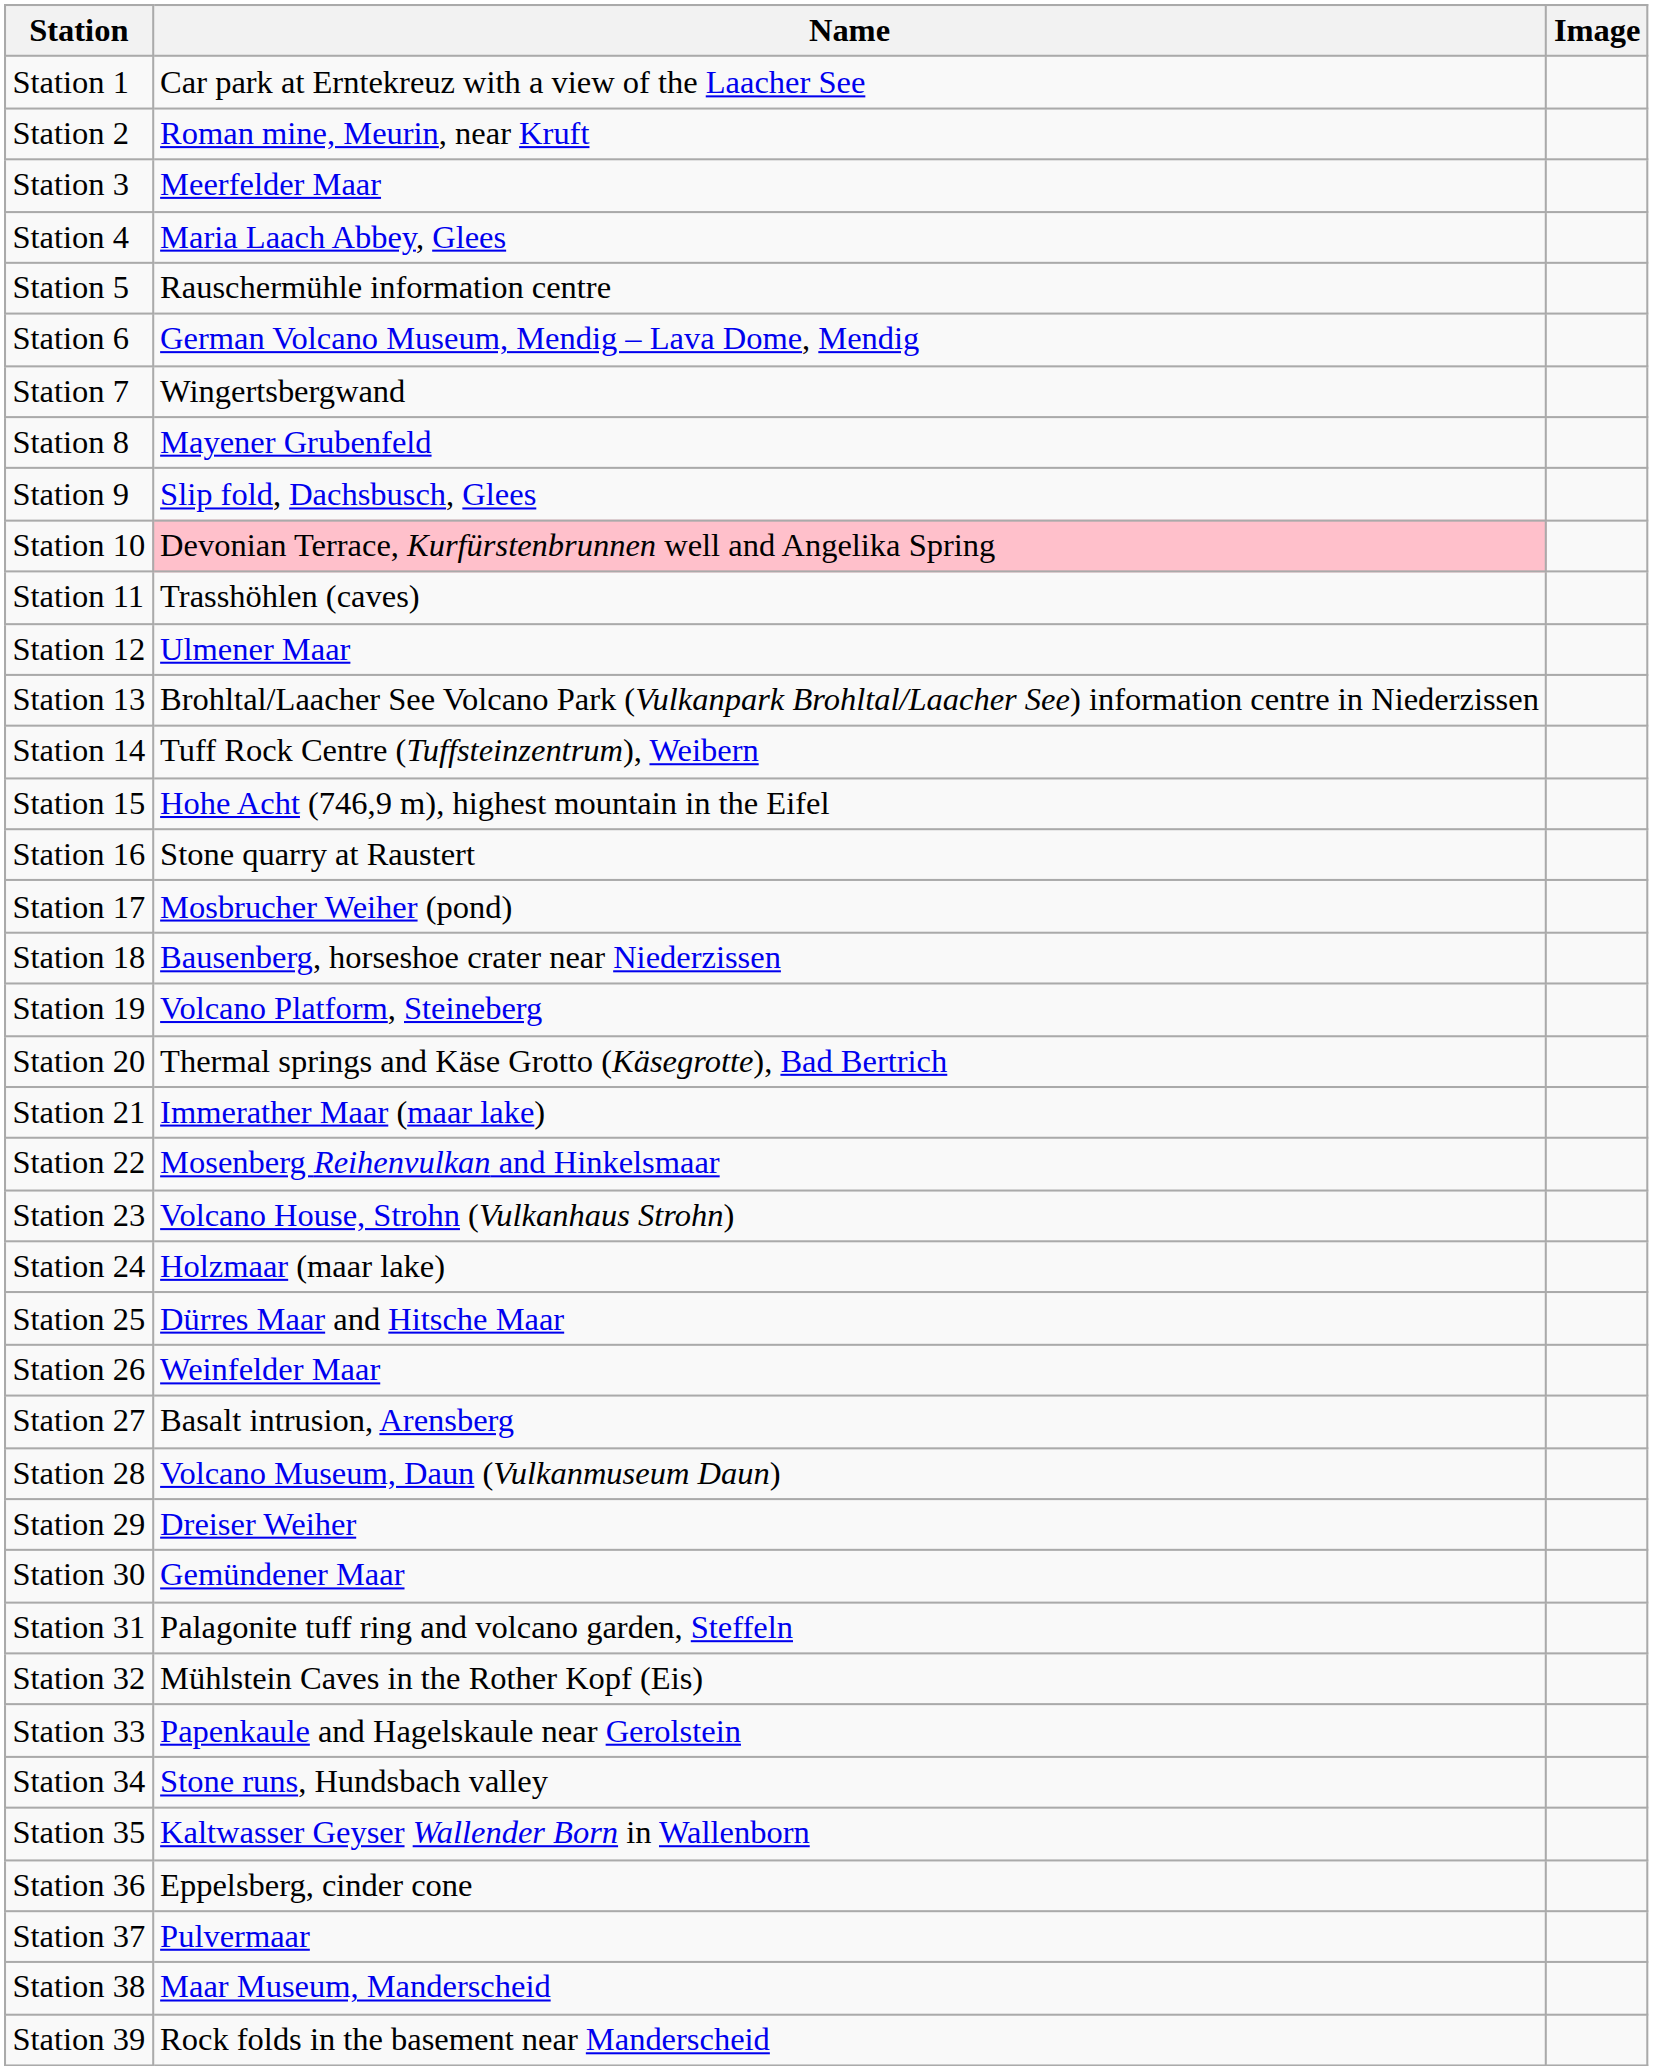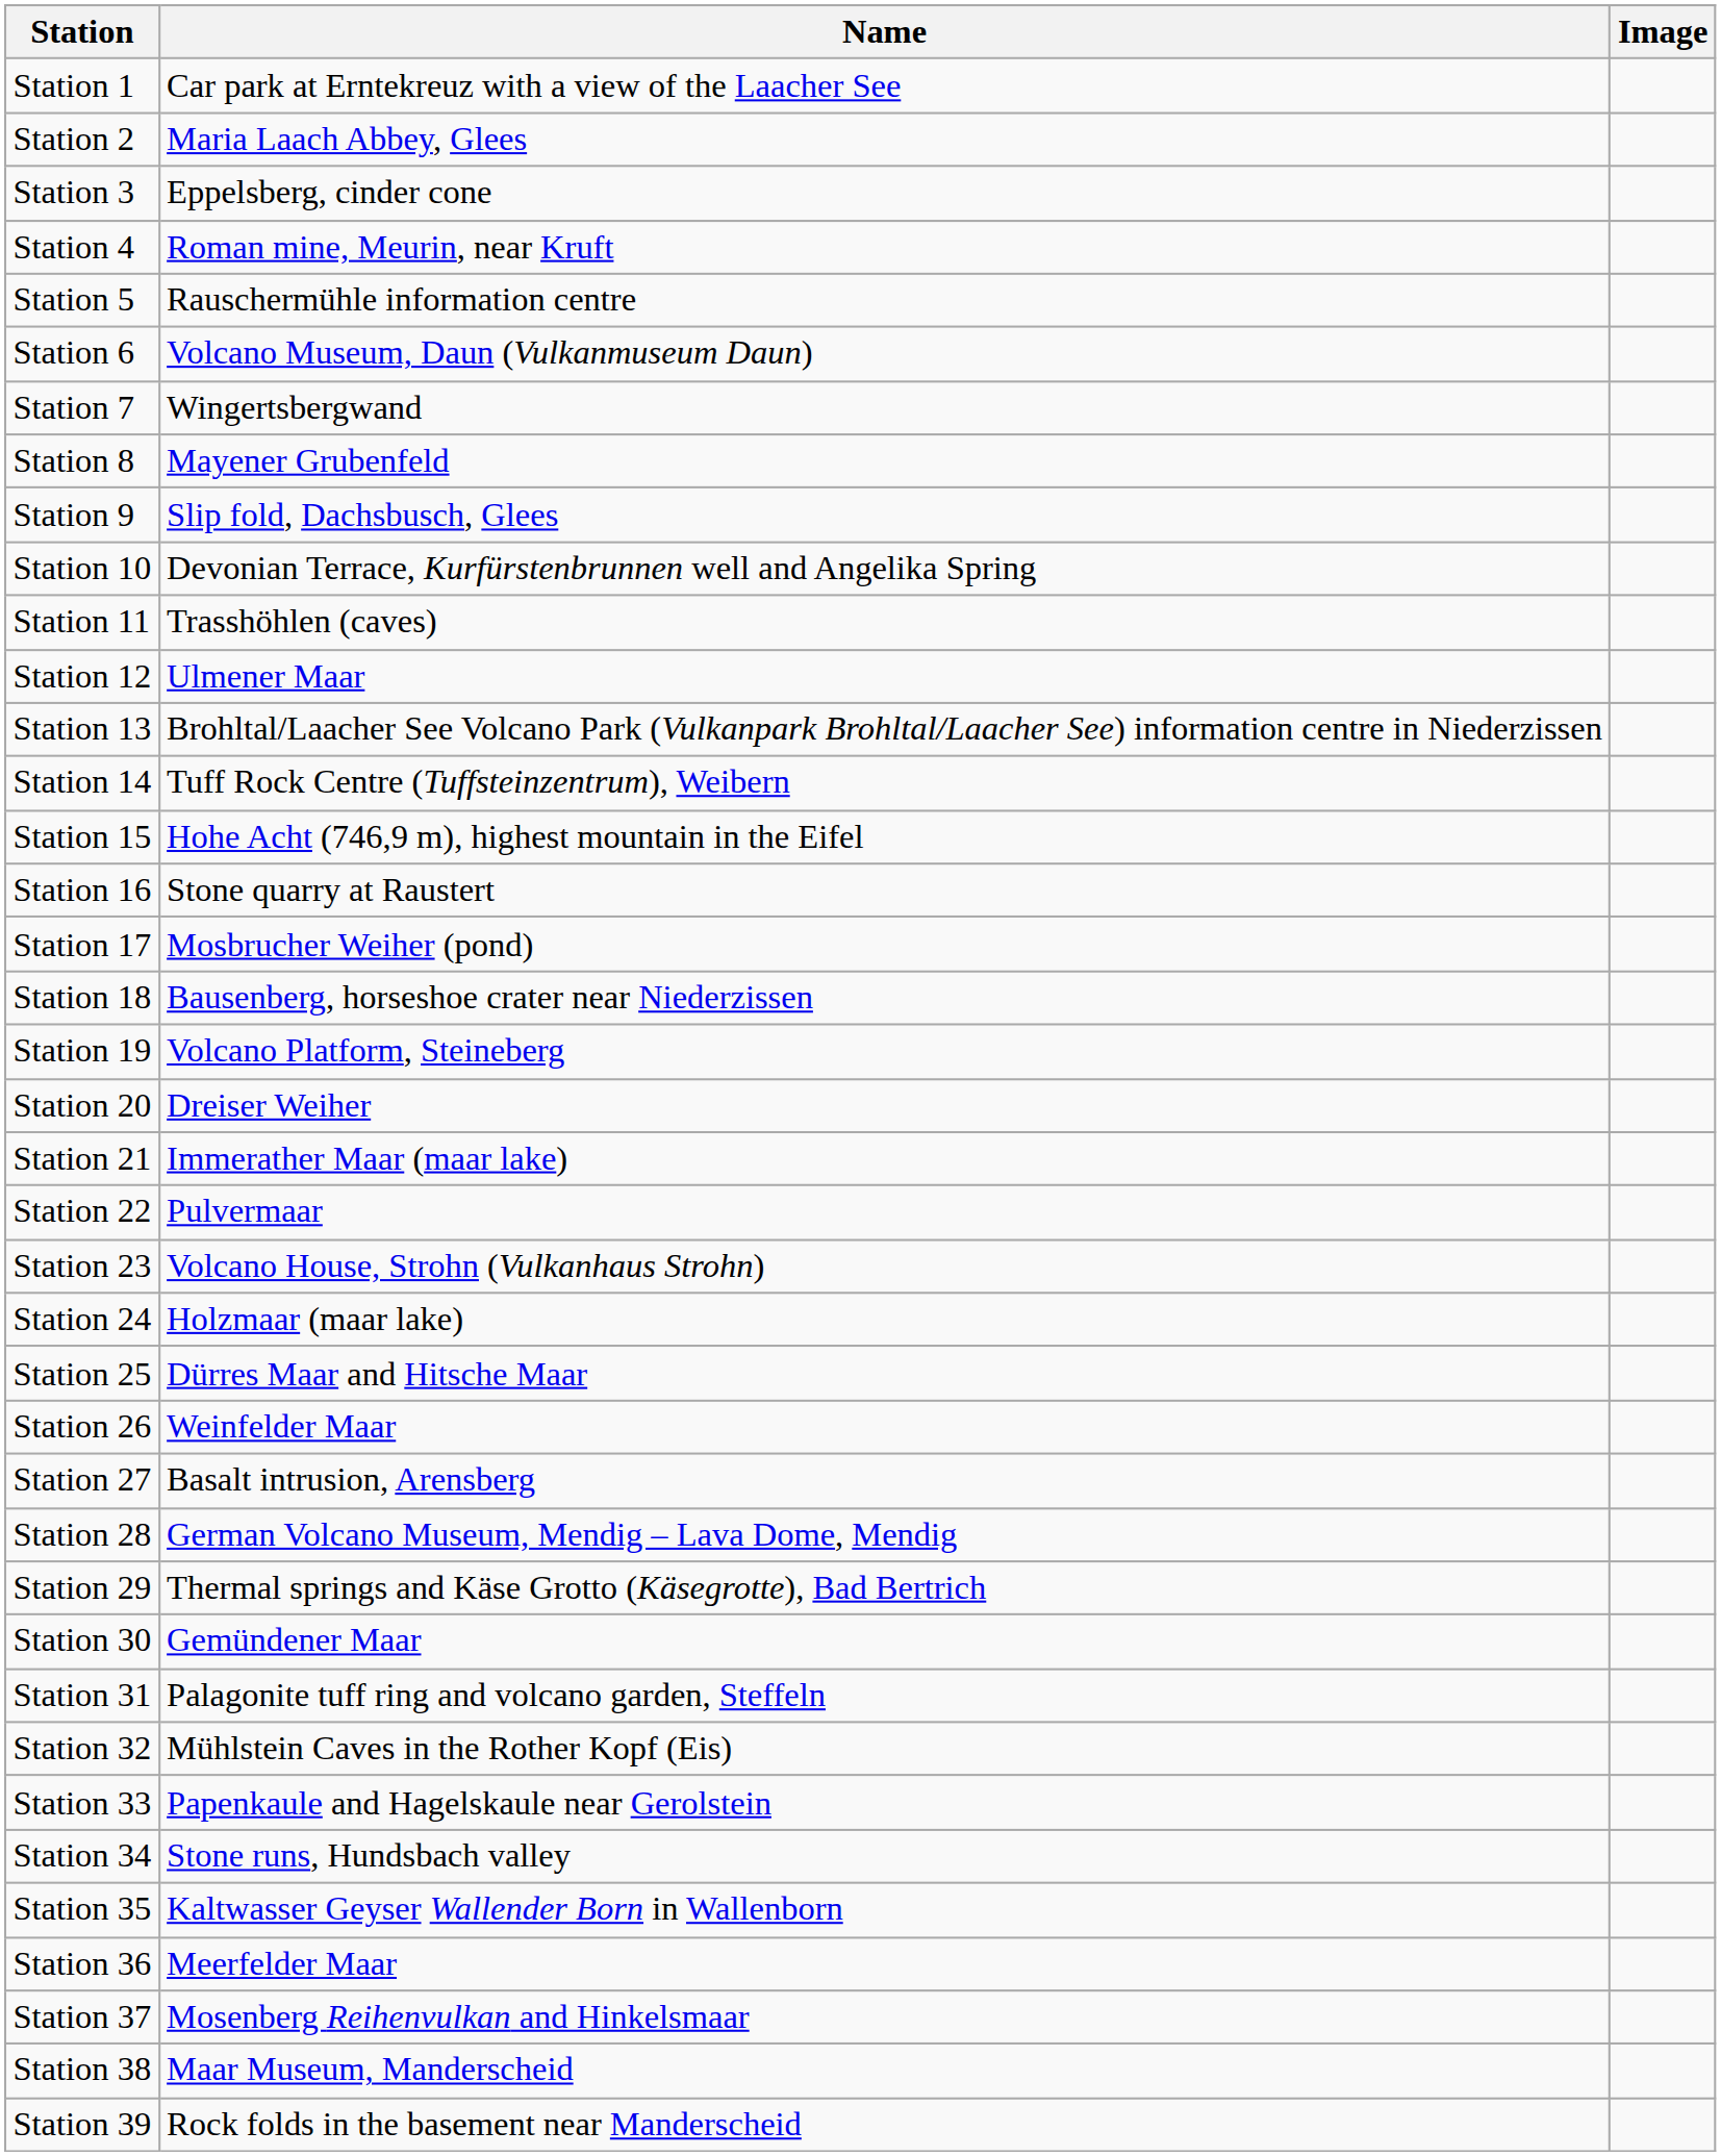Station 2 | Name: Roman mine, Meurin, near Kruft -> Maria Laach Abbey, Glees
Station 3 | Name: Meerfelder Maar -> Eppelsberg, cinder cone
Station 4 | Name: Maria Laach Abbey, Glees -> Roman mine, Meurin, near Kruft
Station 6 | Name: German Volcano Museum, Mendig – Lava Dome, Mendig -> Volcano Museum, Daun (Vulkanmuseum Daun)
Station 10 | Name: pink background -> no background
Station 20 | Name: Thermal springs and Käse Grotto (Käsegrotte), Bad Bertrich -> Dreiser Weiher
Station 22 | Name: Mosenberg Reihenvulkan and Hinkelsmaar -> Pulvermaar
Station 28 | Name: Volcano Museum, Daun (Vulkanmuseum Daun) -> German Volcano Museum, Mendig – Lava Dome, Mendig
Station 29 | Name: Dreiser Weiher -> Thermal springs and Käse Grotto (Käsegrotte), Bad Bertrich
Station 36 | Name: Eppelsberg, cinder cone -> Meerfelder Maar
Station 37 | Name: Pulvermaar -> Mosenberg Reihenvulkan and Hinkelsmaar
